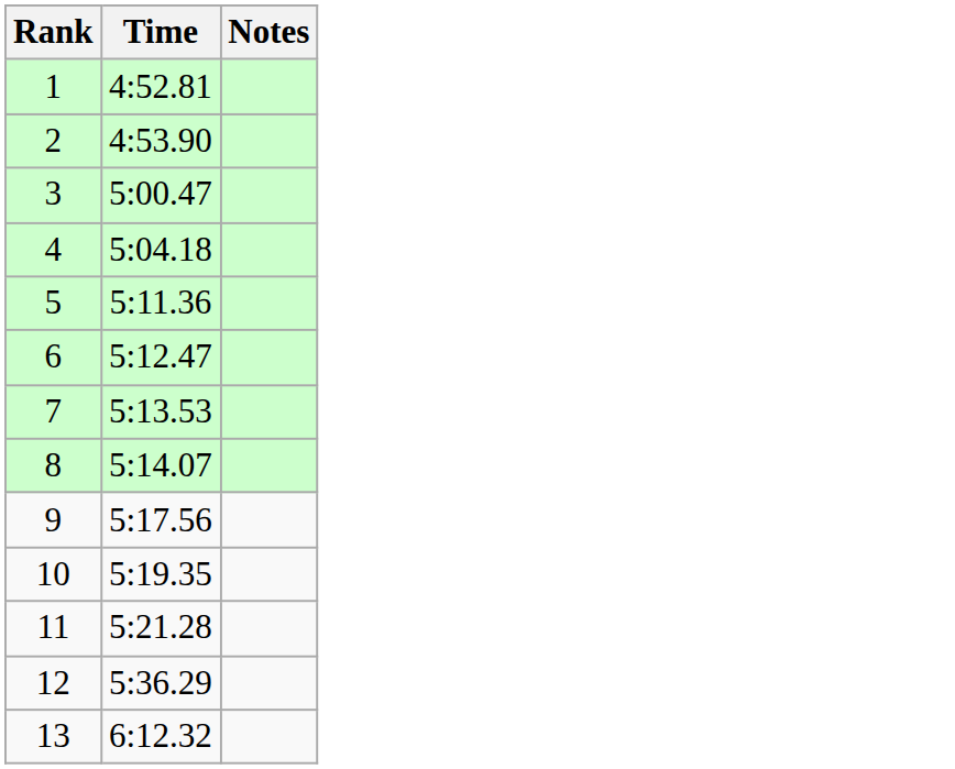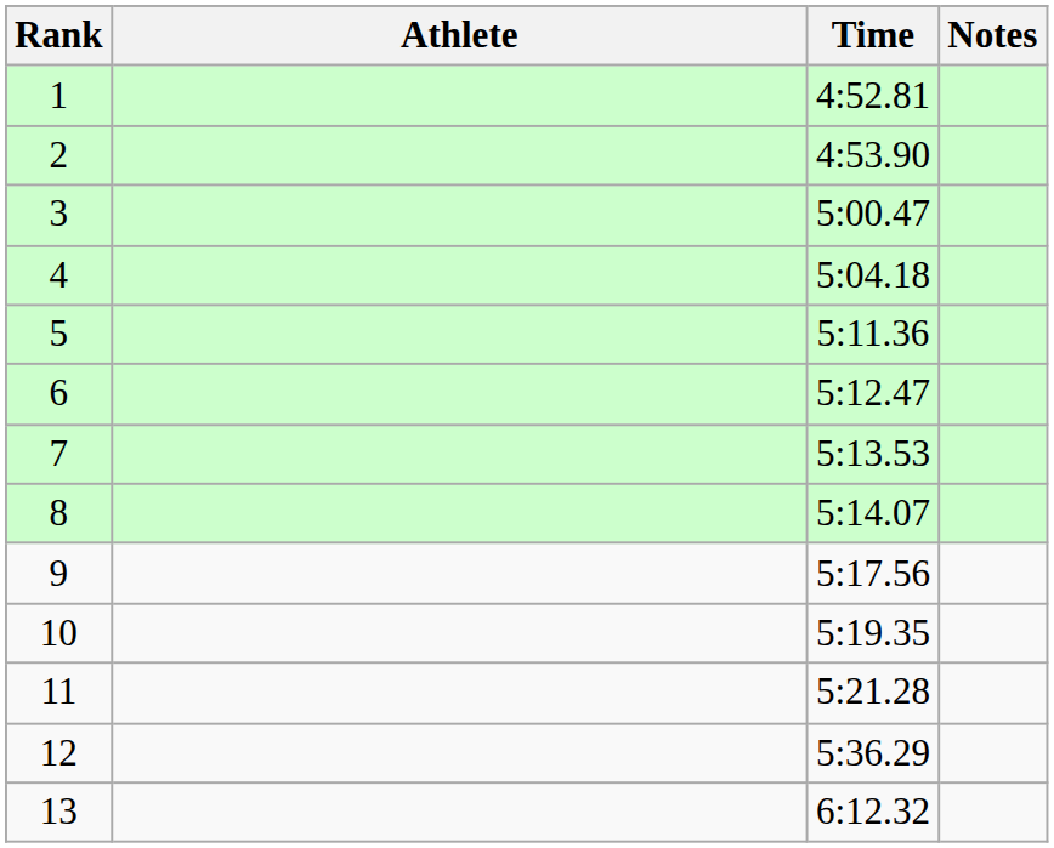+ column: Athlete
